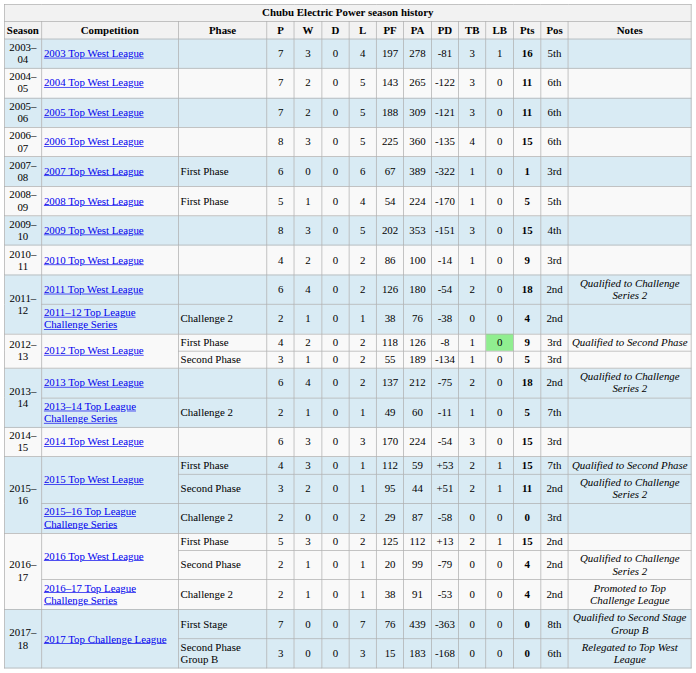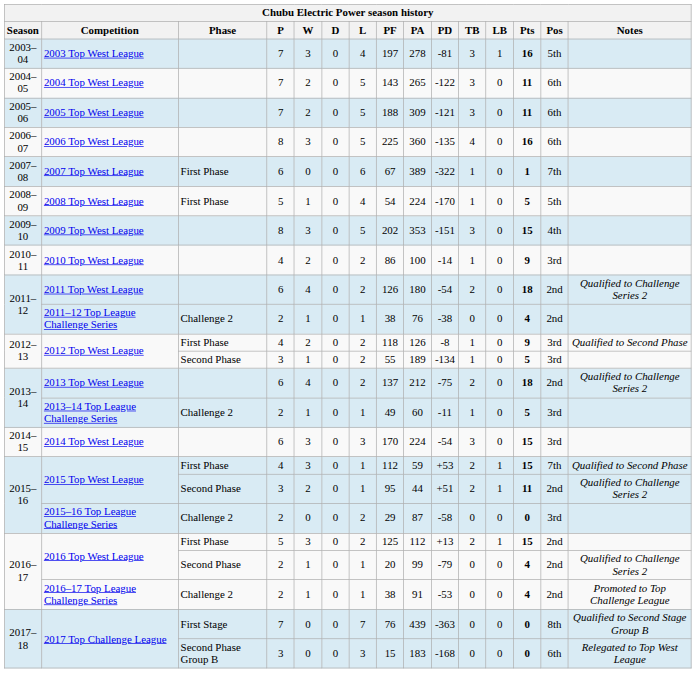2006 Top West League | Pts: 15 -> 16
2007 Top West League | Pos: 3rd -> 7th
2012 Top West League / 4 | LB: lightgreen background -> no background
2013–14 Top League Challenge Series | Pos: 7th -> 3rd
